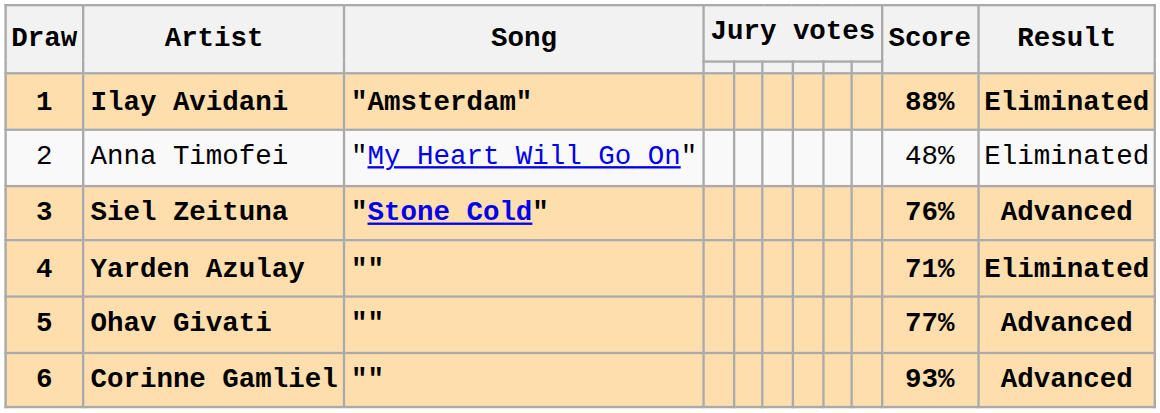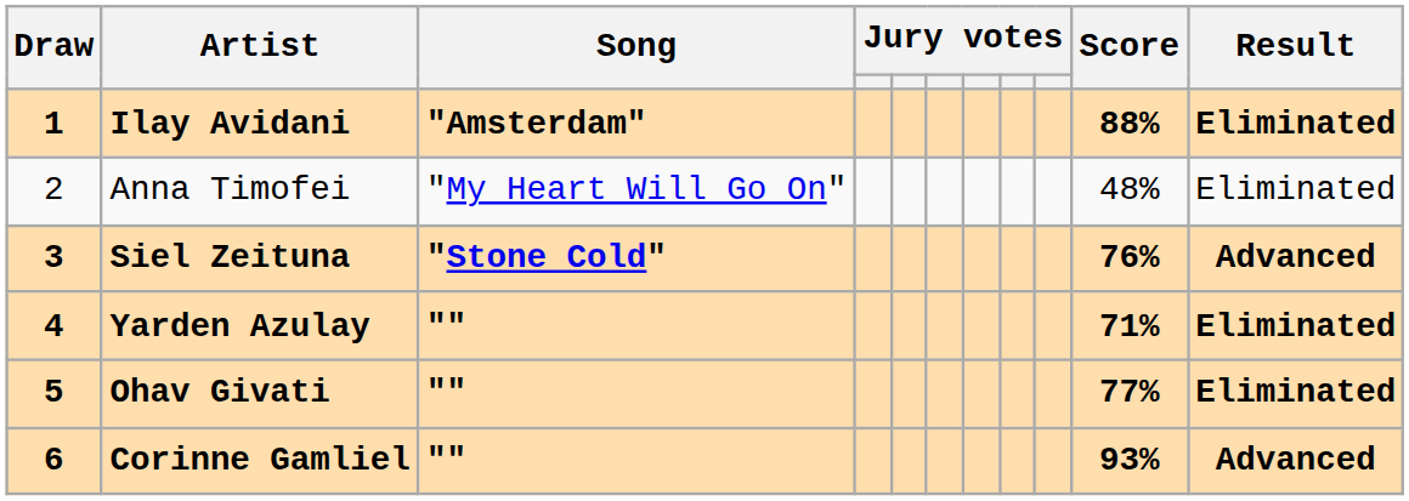Ohav Givati | Result: Advanced -> Eliminated
